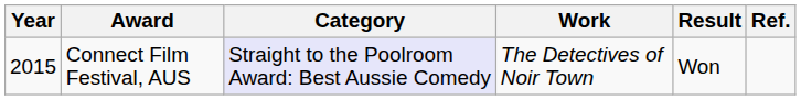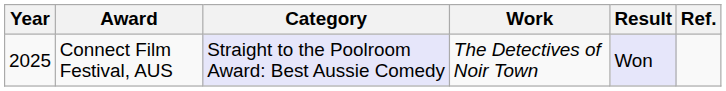Connect Film Festival, AUS | Year: 2015 -> 2025
Connect Film Festival, AUS | Result: no background -> lavender background
